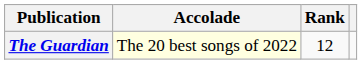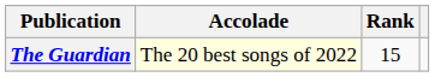The Guardian | Rank: 12 -> 15
